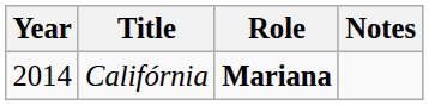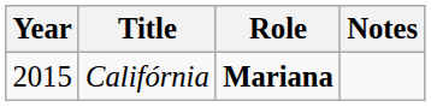Califórnia | Year: 2014 -> 2015
